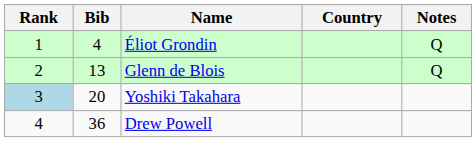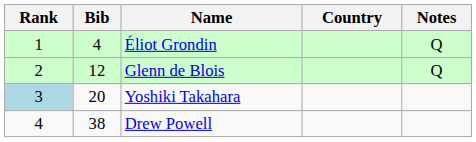Glenn de Blois | Bib: 13 -> 12
Drew Powell | Bib: 36 -> 38
